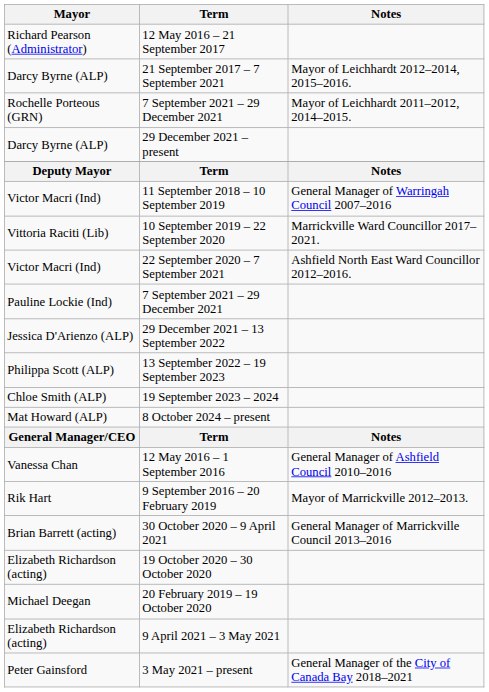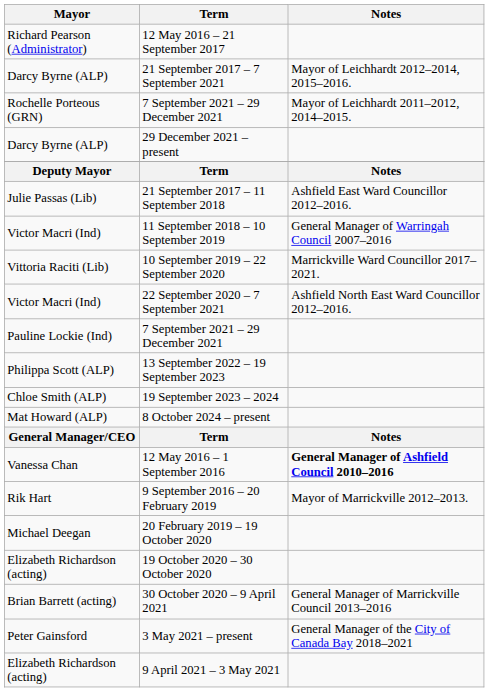+ row: Julie Passas (Lib) | 21 September 2017 – 11 September 2018 | Ashfield East Ward Councillor 2012–2016.
- row: Jessica D'Arienzo (ALP) | 29 December 2021 – 13 September 2022
12 May 2016 – 1 September 2016 | Notes: normal -> bold
rows swapped: 20 February 2019 – 19 October 2020 <-> 30 October 2020 – 9 April 2021
rows swapped: 9 April 2021 – 3 May 2021 <-> 3 May 2021 – present
